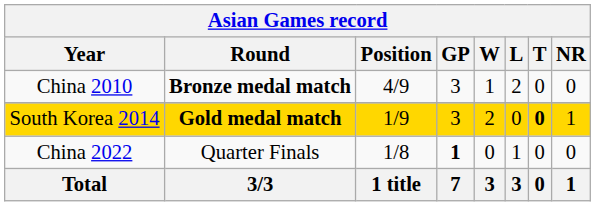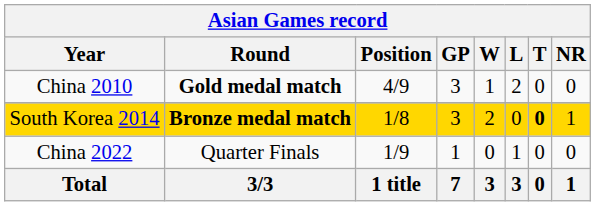China 2010 | Round: Bronze medal match -> Gold medal match
South Korea 2014 | Round: Gold medal match -> Bronze medal match
South Korea 2014 | Position: 1/9 -> 1/8
China 2022 | Position: 1/8 -> 1/9
China 2022 | GP: bold -> normal
